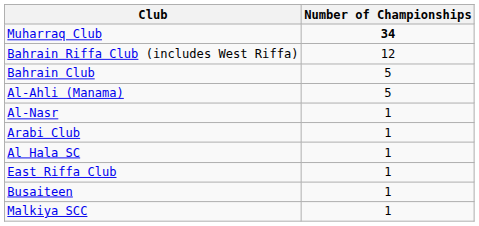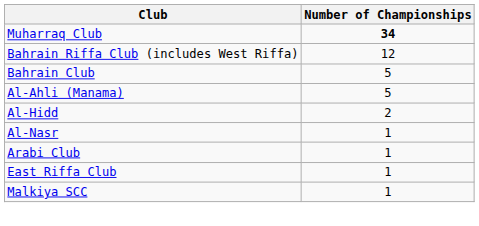+ row: Al-Hidd | 2
- row: Al Hala SC | 1
- row: Busaiteen | 1
